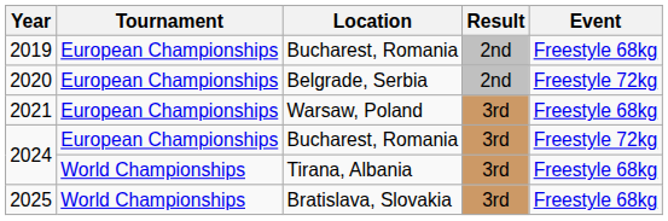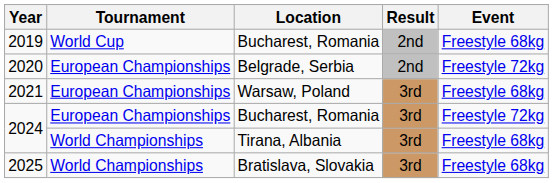2019 | Tournament: European Championships -> World Cup
